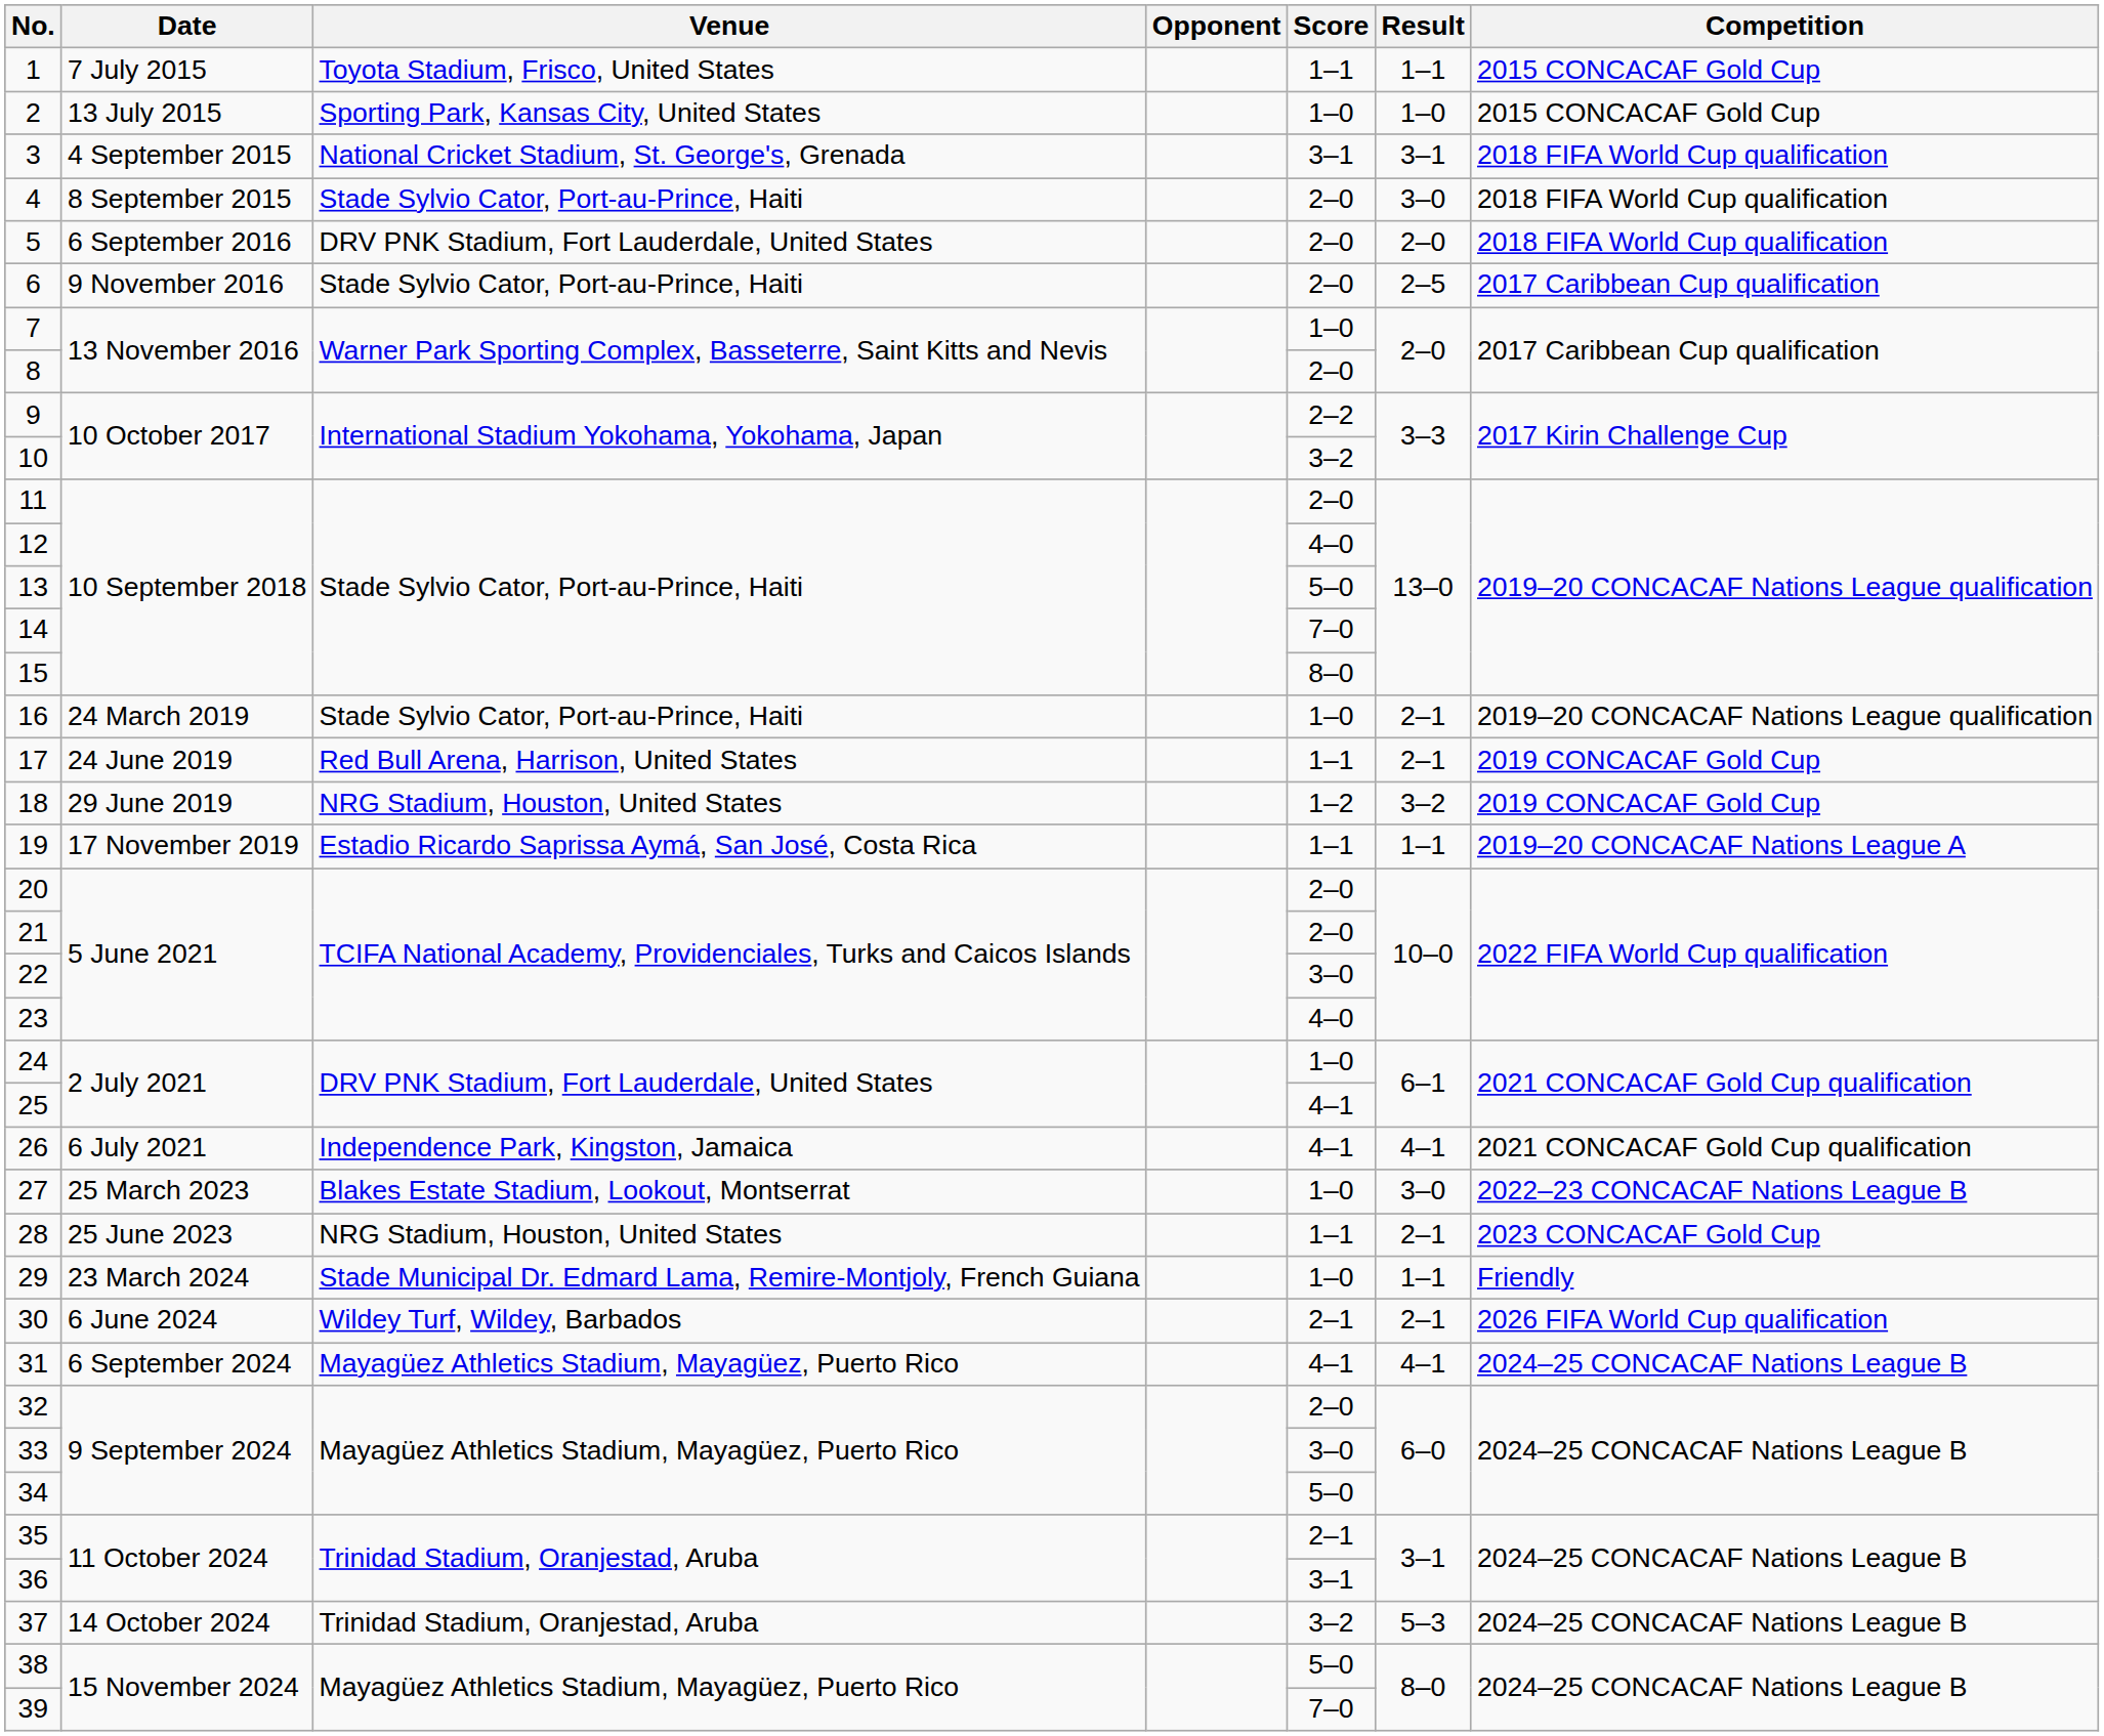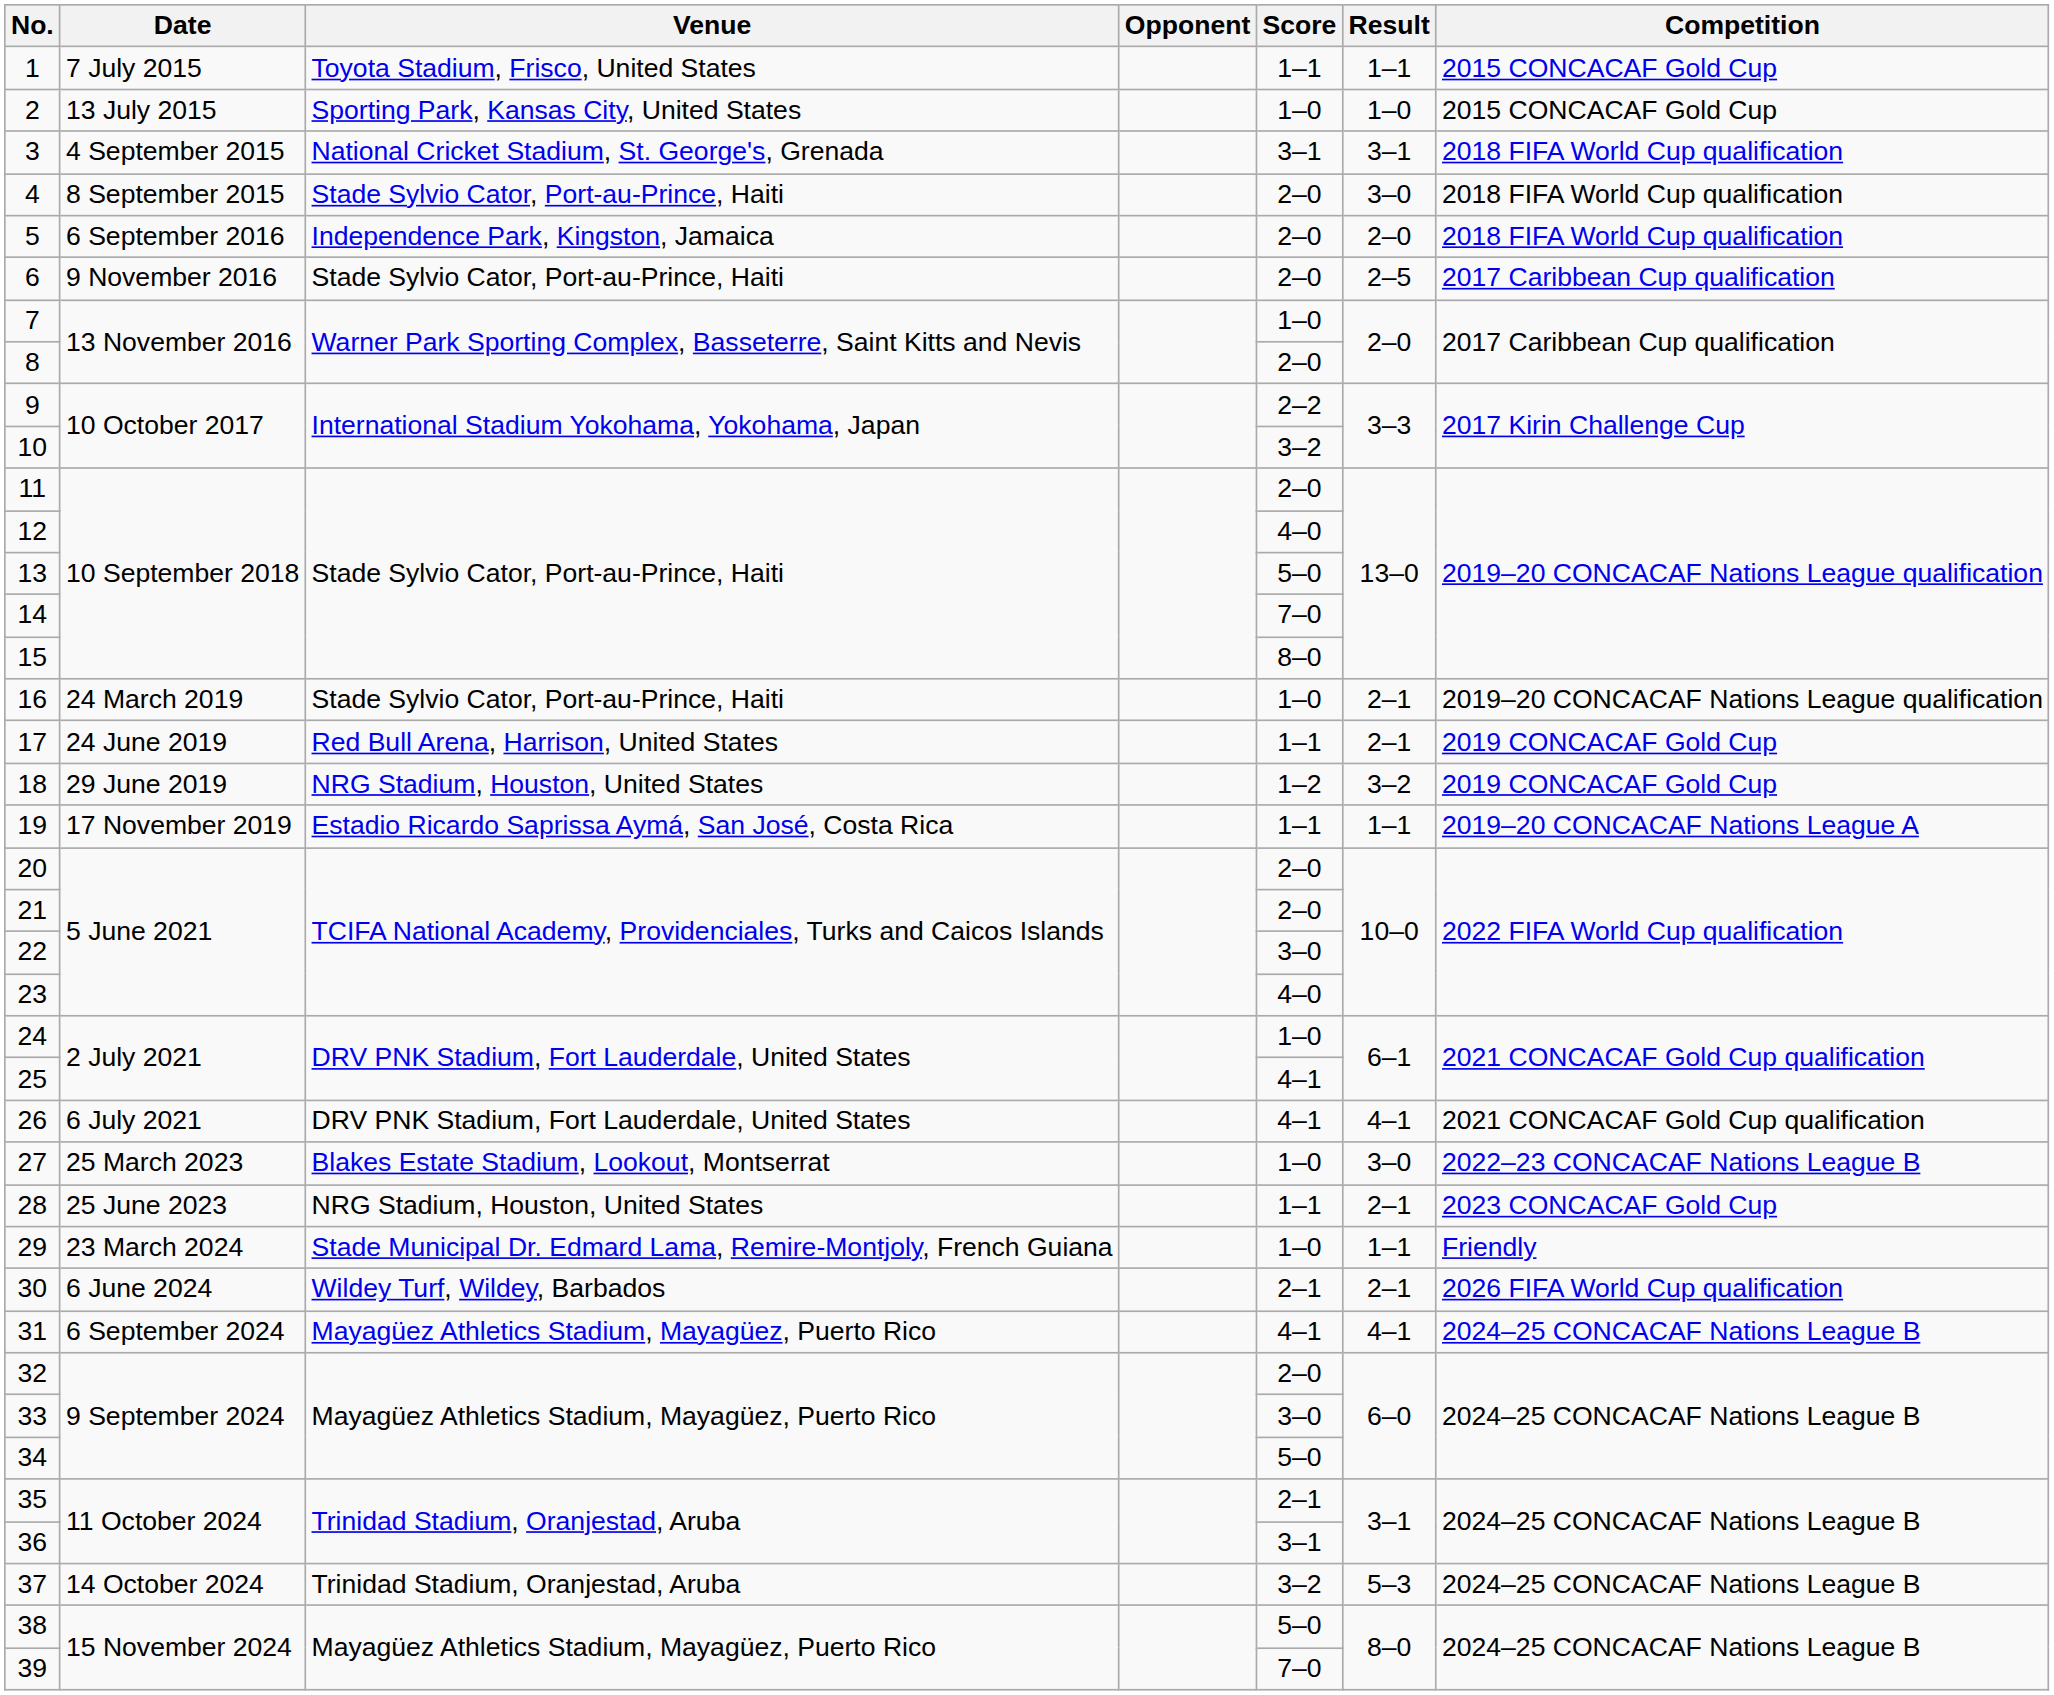5 | Venue: DRV PNK Stadium, Fort Lauderdale, United States -> Independence Park, Kingston, Jamaica
26 | Venue: Independence Park, Kingston, Jamaica -> DRV PNK Stadium, Fort Lauderdale, United States
